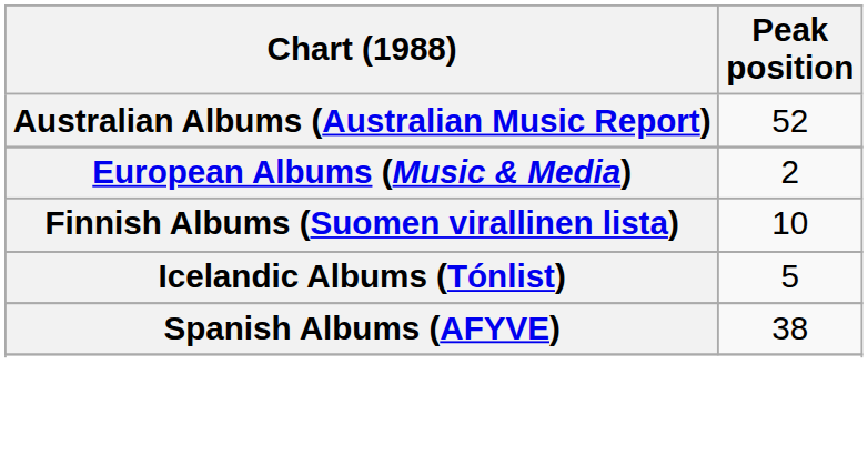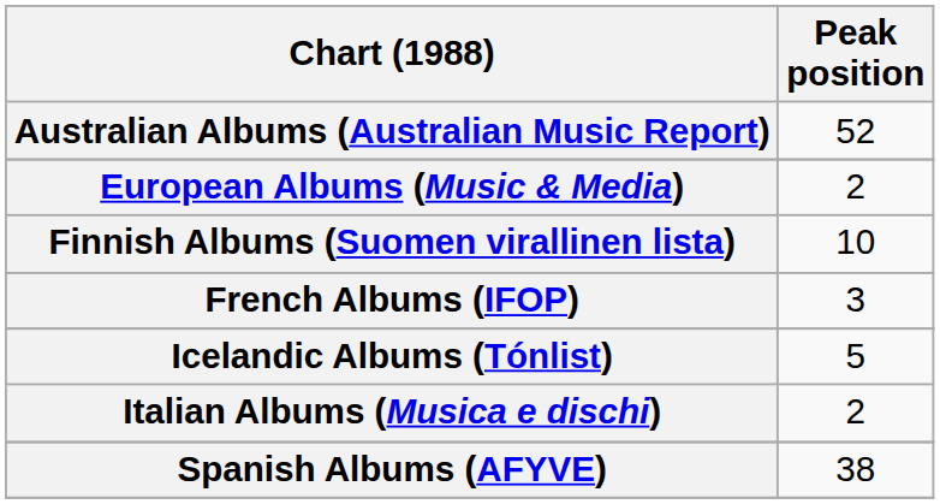+ row: French Albums (IFOP) | 3
+ row: Italian Albums (Musica e dischi) | 2
